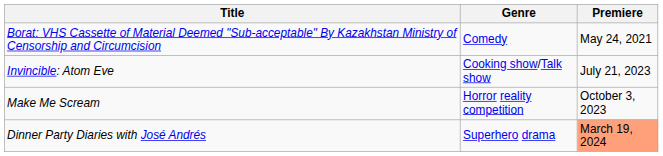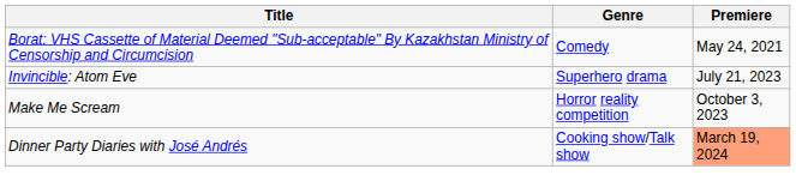Invincible: Atom Eve | Genre: Cooking show/Talk show -> Superhero drama
Dinner Party Diaries with José Andrés | Genre: Superhero drama -> Cooking show/Talk show
